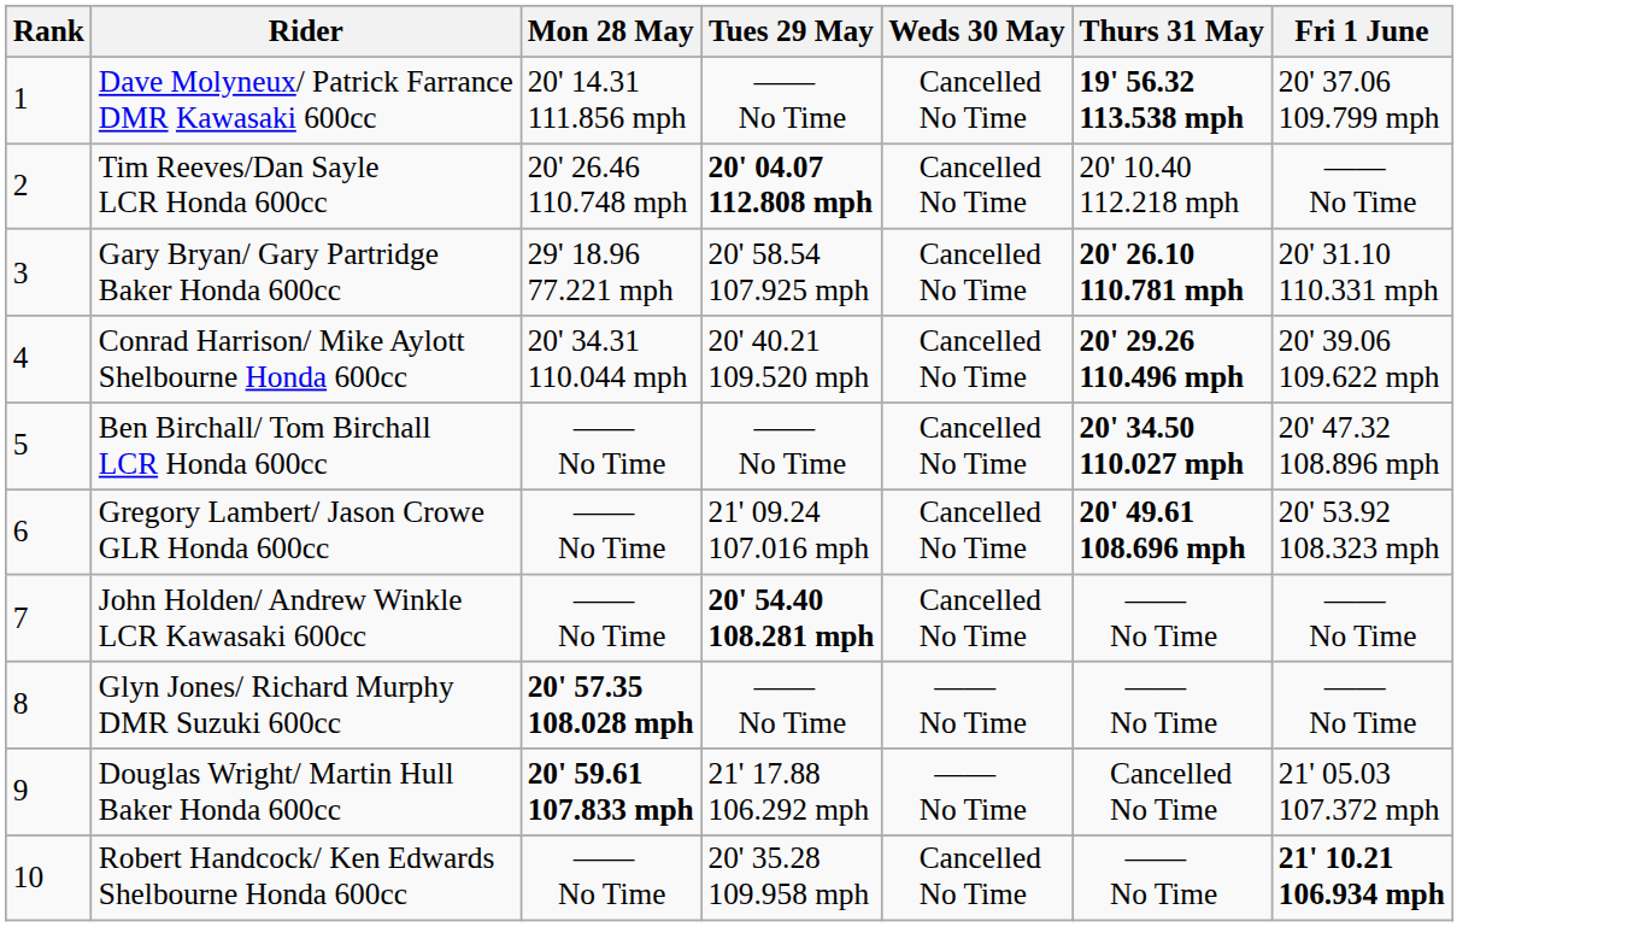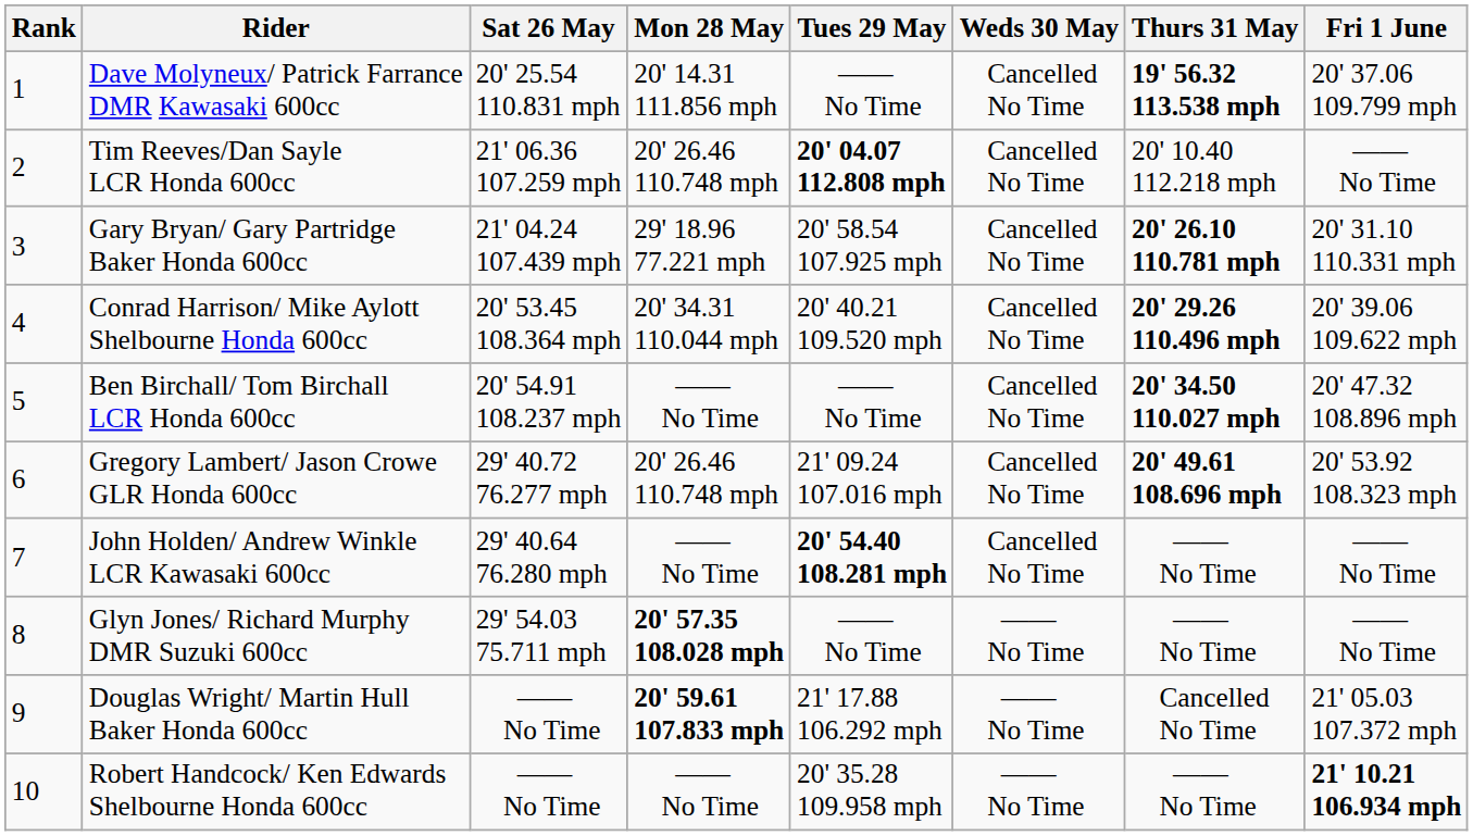+ column: Sat 26 May | 20' 25.54 110.831 mph | 21' 06.36 107.259 mph | 21' 04.24 107.439 mph | 20' 53.45 108.364 mph | 20' 54.91 108.237 mph | 29' 40.72 76.277 mph | 29' 40.64 76.280 mph | 29' 54.03 75.711 mph | —— No Time | —— No Time
Gregory Lambert/ Jason Crowe GLR Honda 600cc | Mon 28 May: —— No Time -> 20' 26.46 110.748 mph
Robert Handcock/ Ken Edwards Shelbourne Honda 600cc | Weds 30 May: Cancelled No Time -> —— No Time
